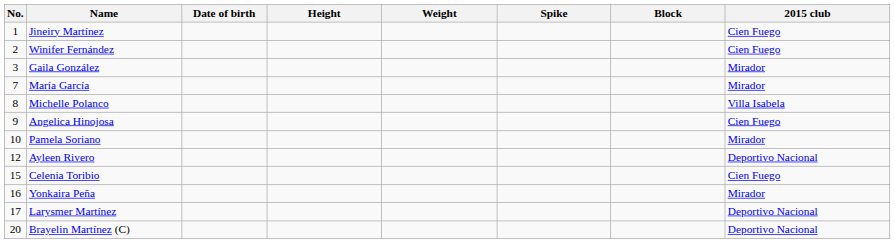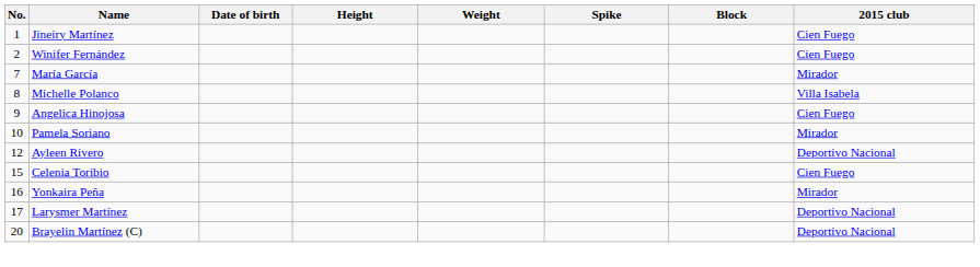- row: 3 | Gaila González | Mirador
